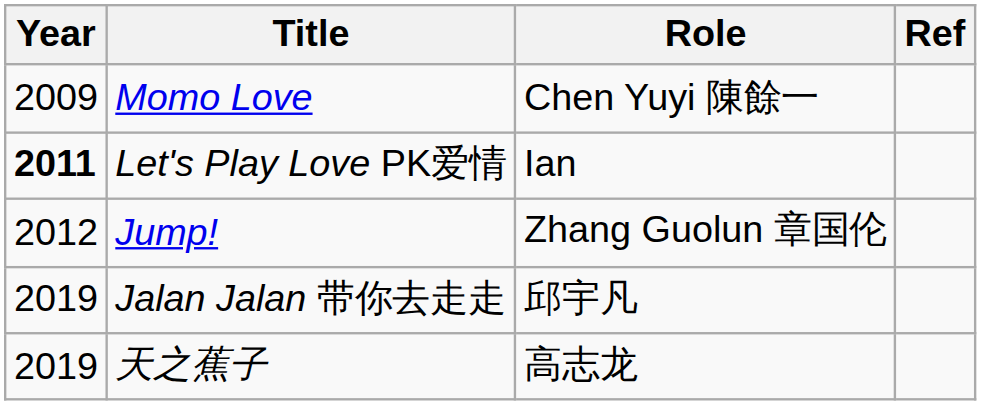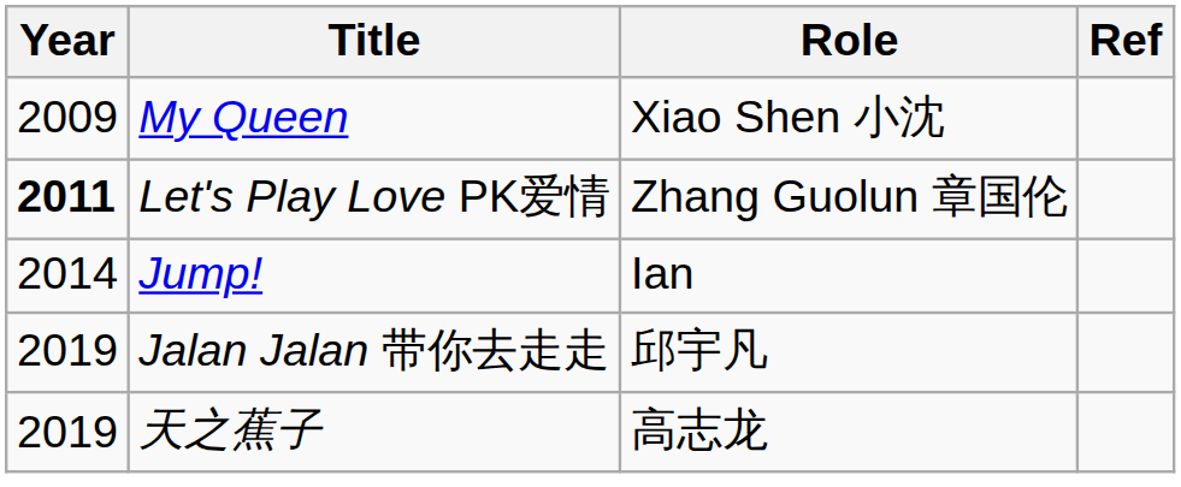+ row: 2009 | My Queen | Xiao Shen 小沈
- row: 2009 | Momo Love | Chen Yuyi 陳餘一
Let's Play Love PK爱情 | Role: Ian -> Zhang Guolun 章国伦
Jump! | Year: 2012 -> 2014
Jump! | Role: Zhang Guolun 章国伦 -> Ian
